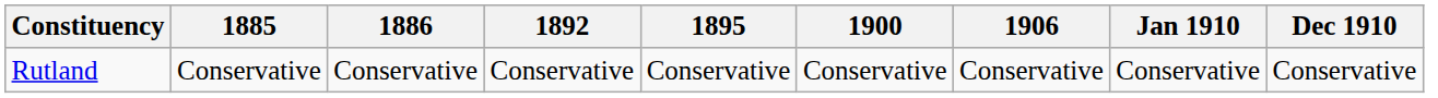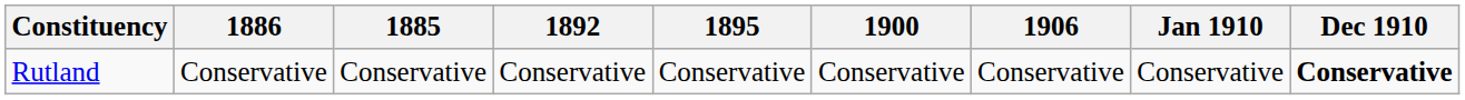columns swapped: 1885 <-> 1886
Rutland | Dec 1910: normal -> bold
